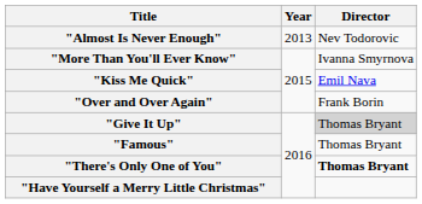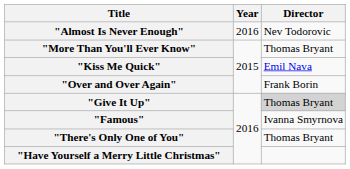"Almost Is Never Enough" | Year: 2013 -> 2016
"More Than You'll Ever Know" | Director: Ivanna Smyrnova -> Thomas Bryant
"Famous" | Director: Thomas Bryant -> Ivanna Smyrnova
"There's Only One of You" | Director: bold -> normal
